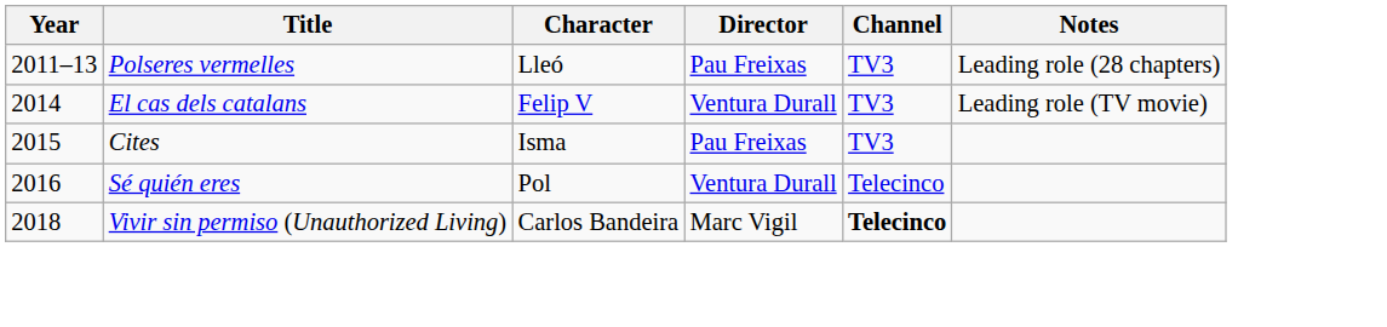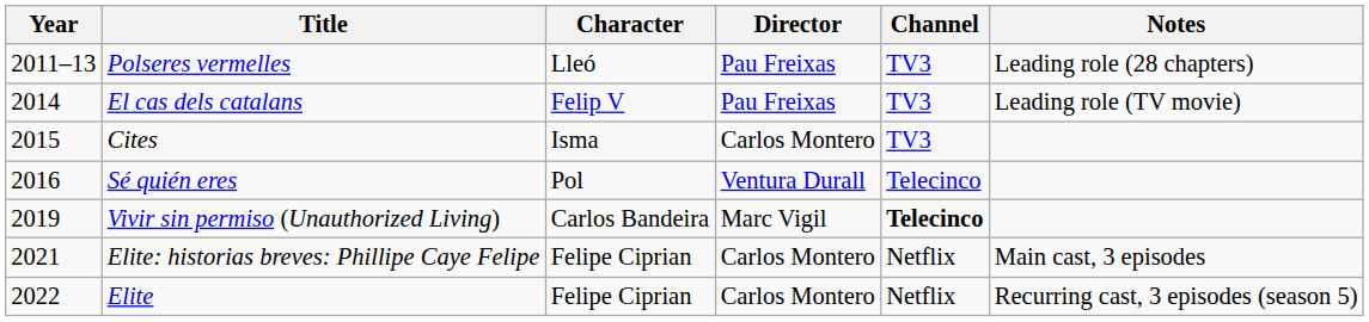El cas dels catalans | Director: Ventura Durall -> Pau Freixas
Cites | Director: Pau Freixas -> Carlos Montero
Vivir sin permiso (Unauthorized Living) | Year: 2018 -> 2019
+ row: 2021 | Elite: historias breves: Phillipe Caye Felipe | Felipe Ciprian | Carlos Montero | Netflix | Main cast, 3 episodes
+ row: 2022 | Elite | Felipe Ciprian | Carlos Montero | Netflix | Recurring cast, 3 episodes (season 5)
